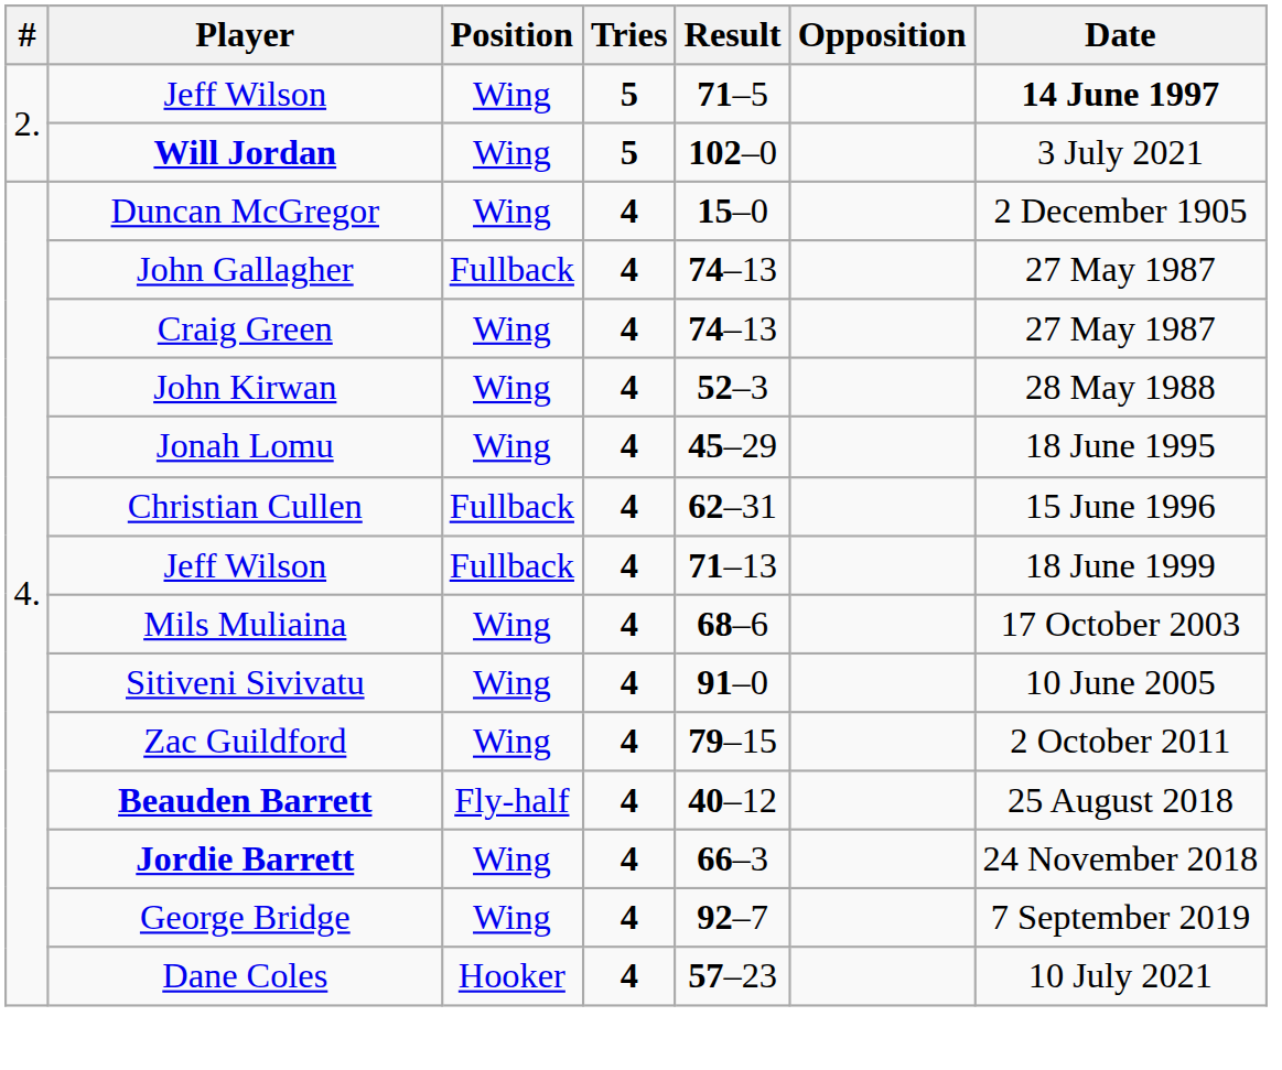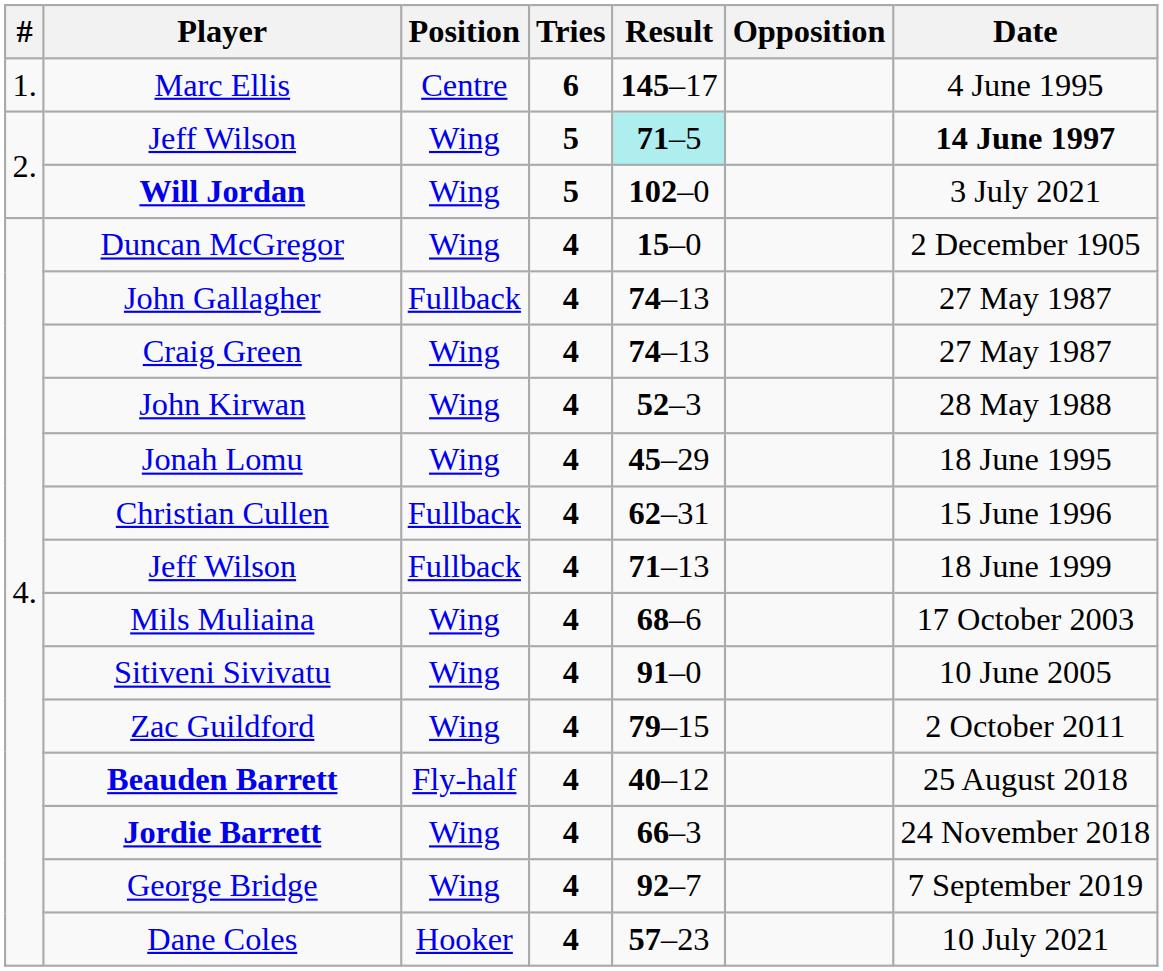+ row: 1. | Marc Ellis | Centre | 6 | 145–17 | 4 June 1995
Jeff Wilson / Wing | Result: no background -> paleturquoise background
